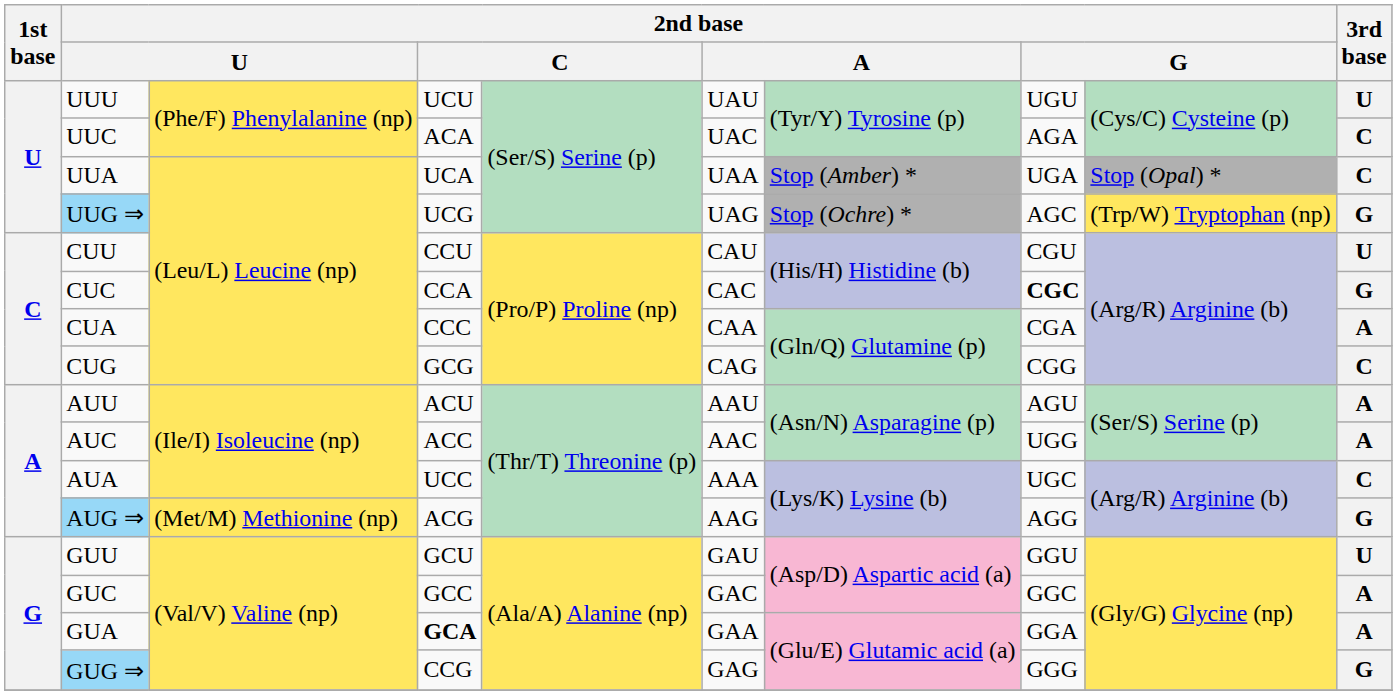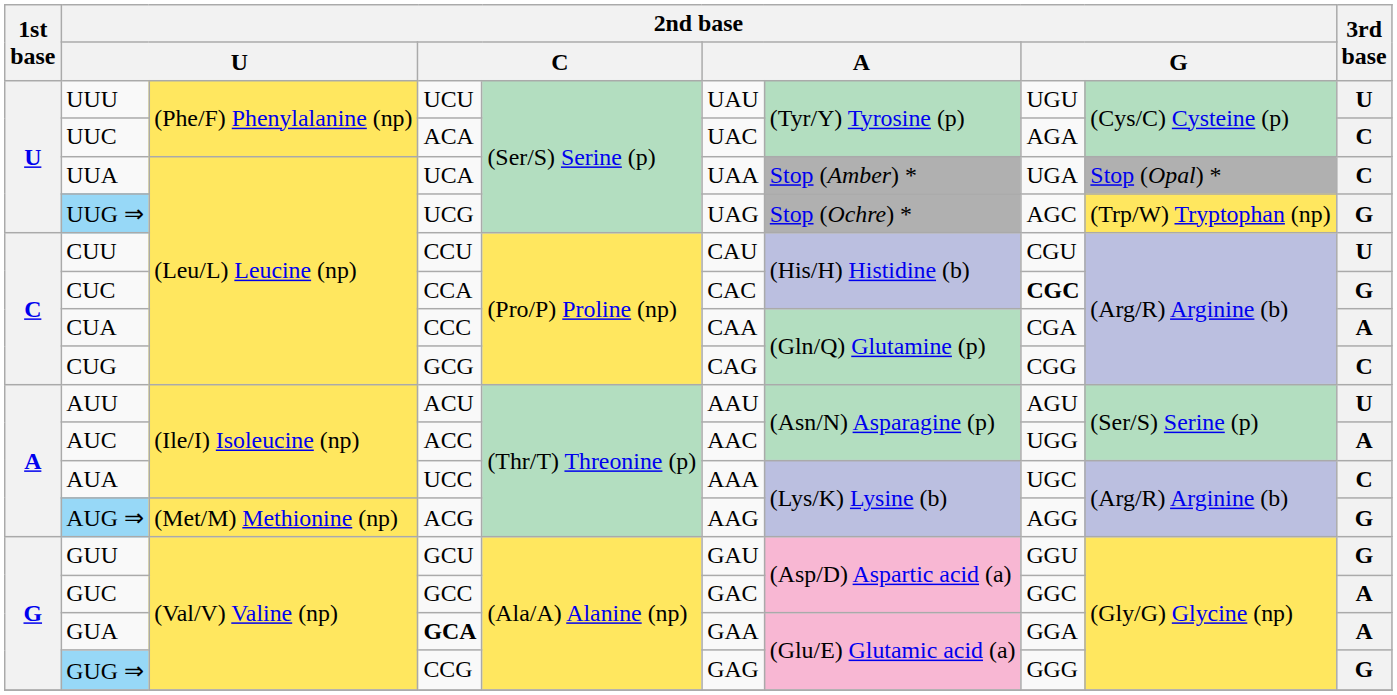AUU | 3rd base: A -> U
GUU | 3rd base: U -> G
